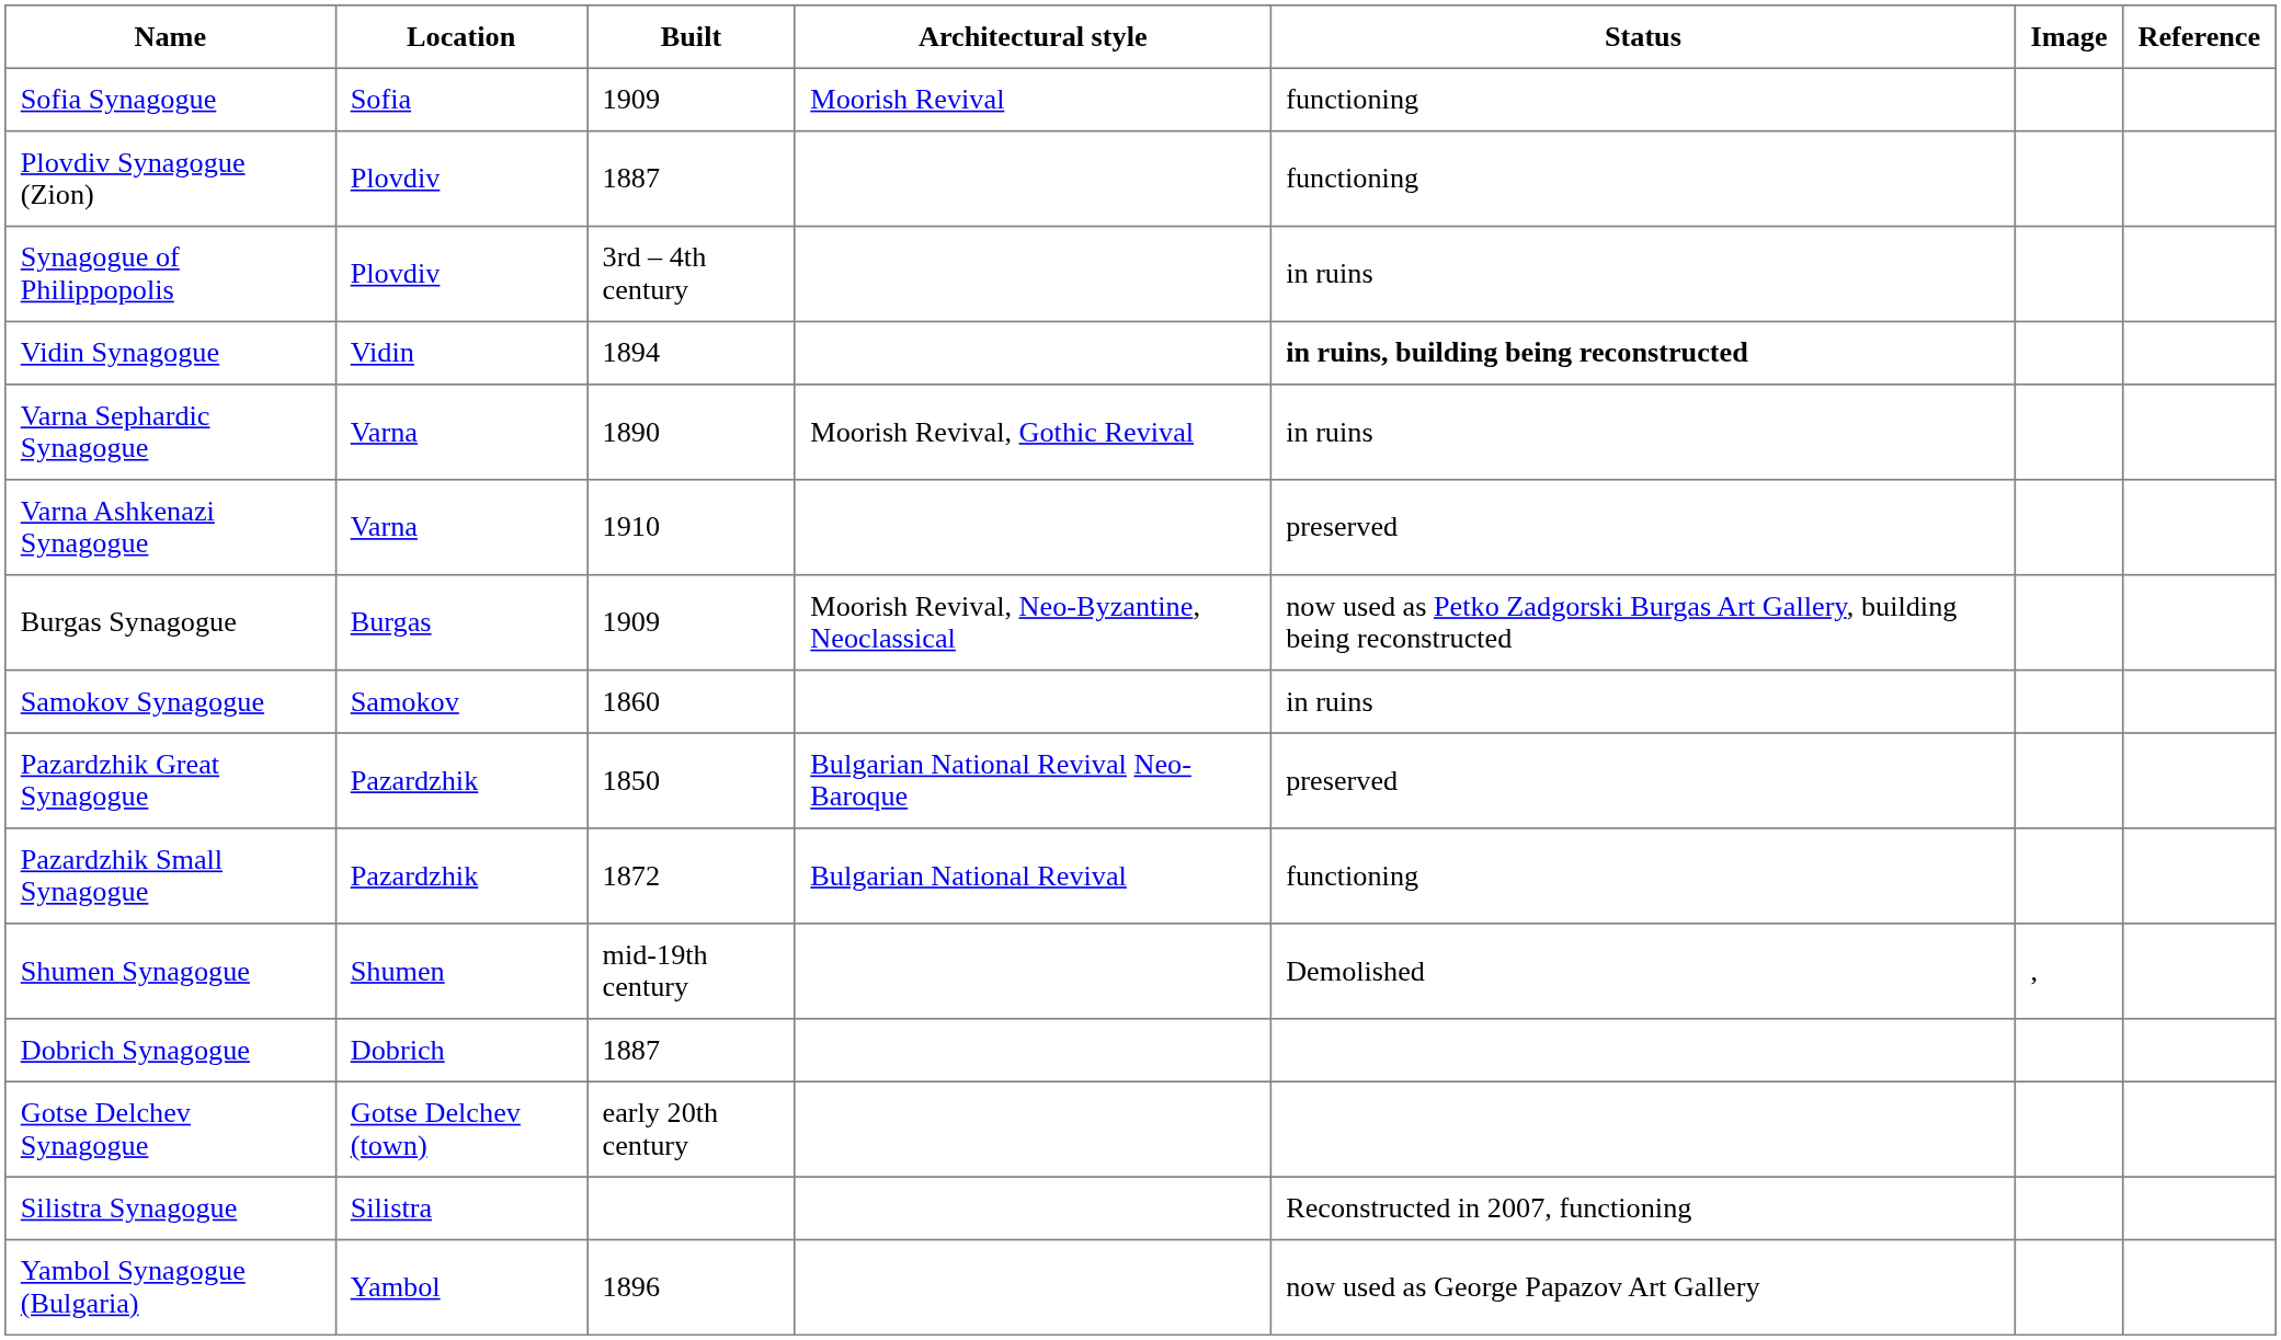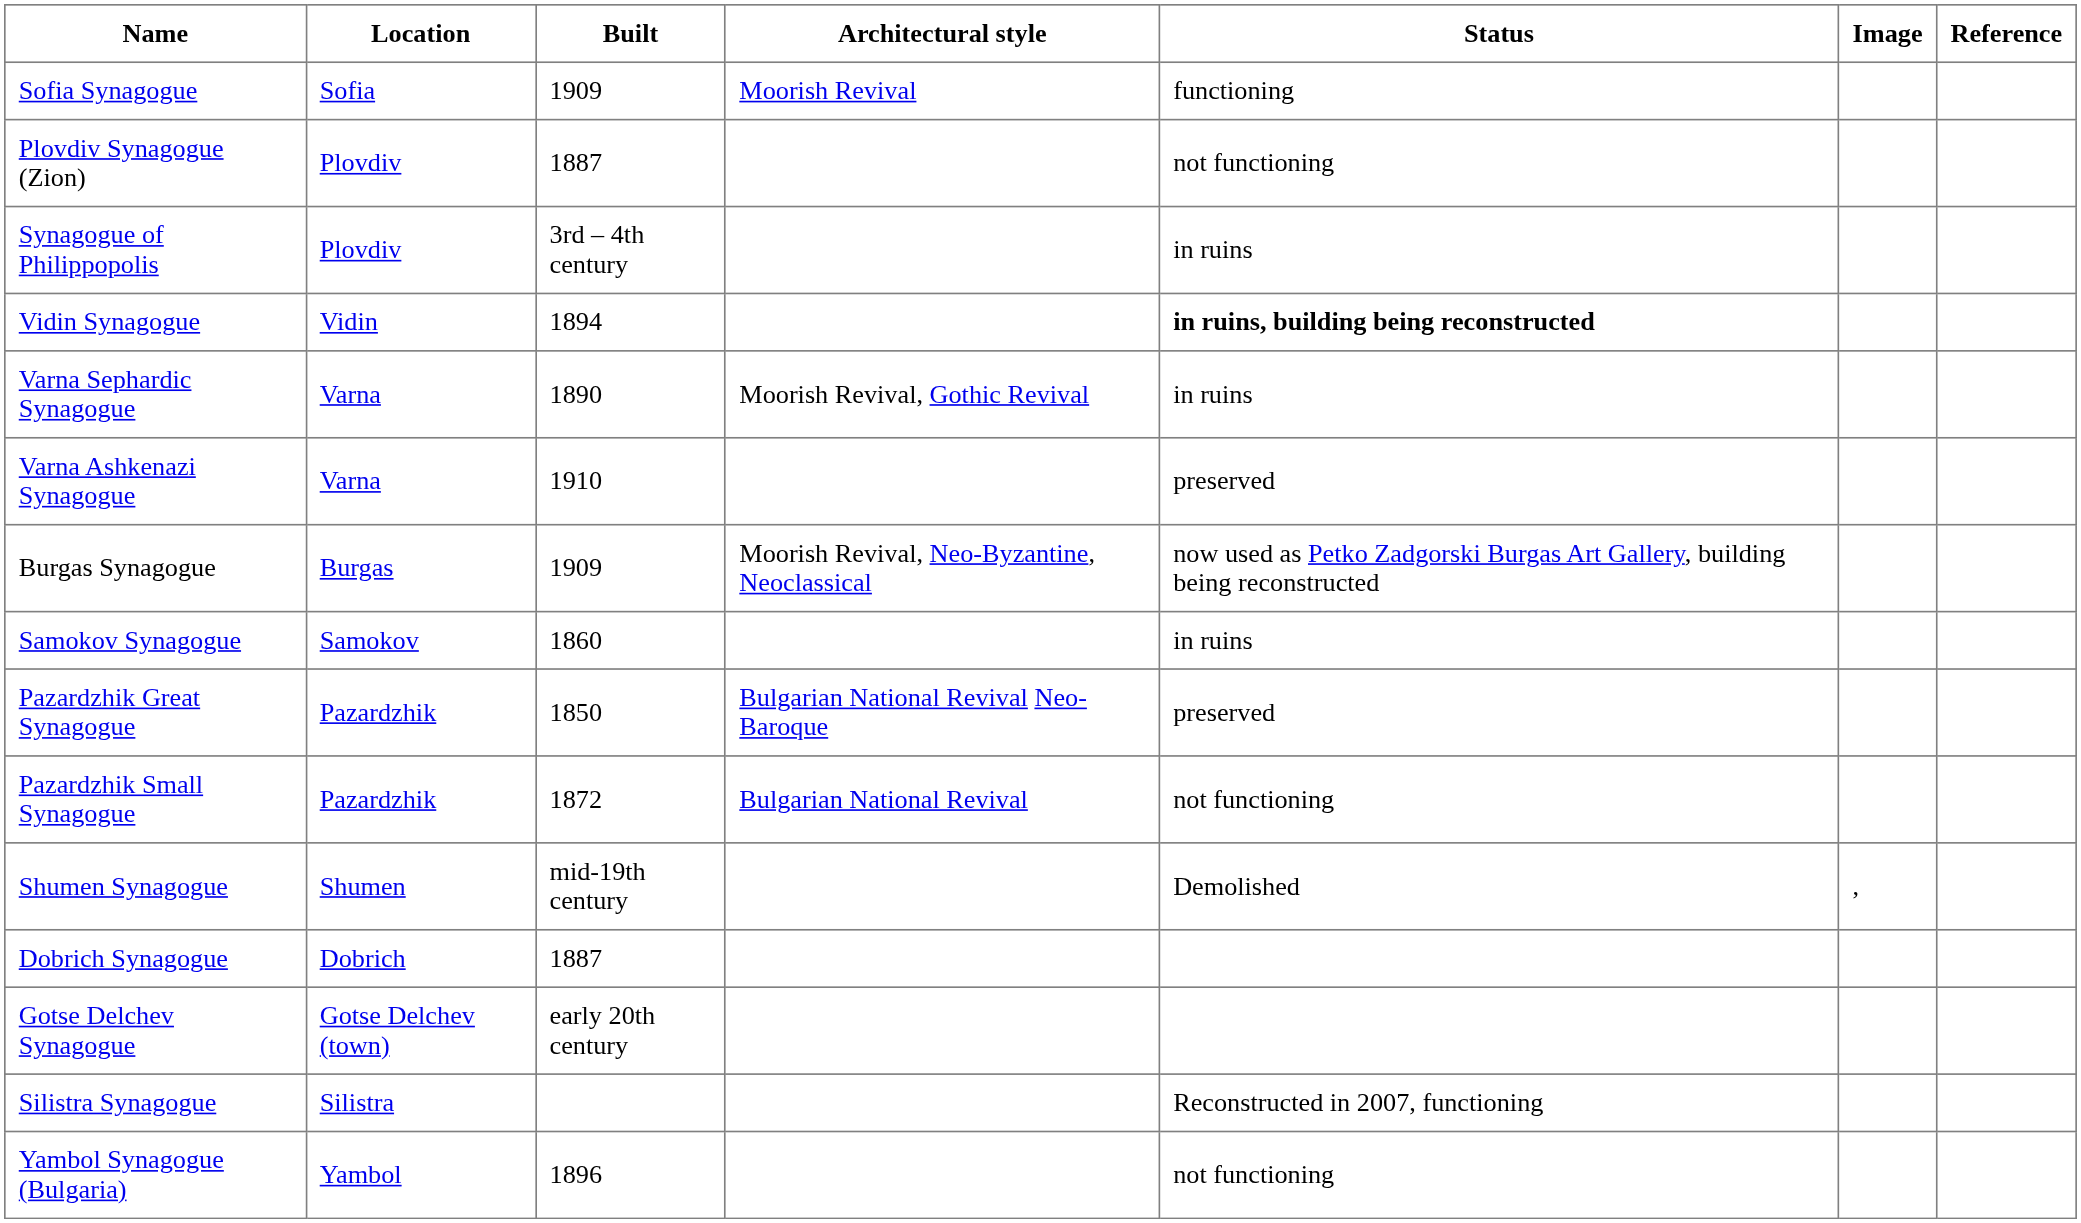Plovdiv Synagogue (Zion) | Status: functioning -> not functioning
Pazardzhik Small Synagogue | Status: functioning -> not functioning
Yambol Synagogue (Bulgaria) | Status: now used as George Papazov Art Gallery -> not functioning
